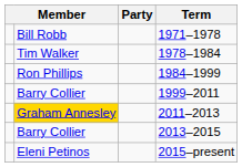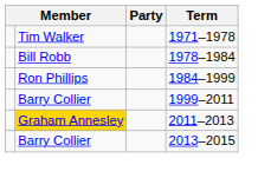1971–1978 | column 2: Bill Robb -> Tim Walker
1978–1984 | column 2: Tim Walker -> Bill Robb
- row: Eleni Petinos | 2015–present
